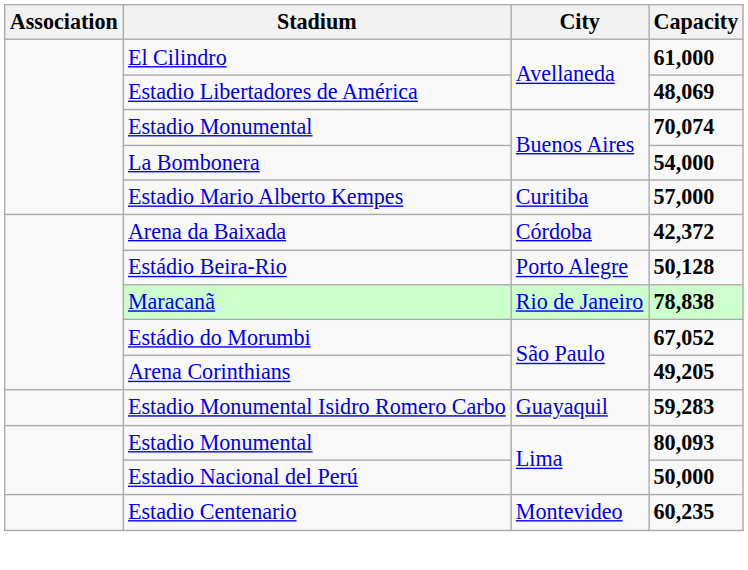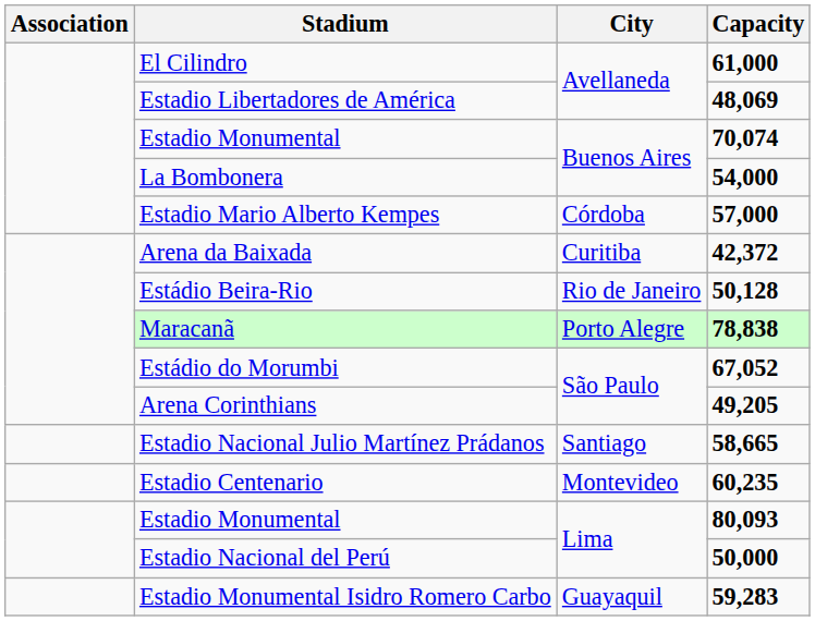Estadio Mario Alberto Kempes | City: Curitiba -> Córdoba
Arena da Baixada | City: Córdoba -> Curitiba
Estádio Beira-Rio | City: Porto Alegre -> Rio de Janeiro
Maracanã | City: Rio de Janeiro -> Porto Alegre
+ row: Estadio Nacional Julio Martínez Prádanos | Santiago | 58,665
rows swapped: Estadio Monumental Isidro Romero Carbo <-> Estadio Centenario
